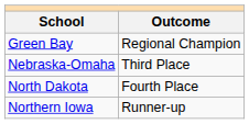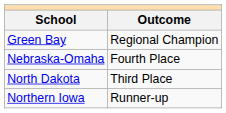Nebraska-Omaha | Outcome: Third Place -> Fourth Place
North Dakota | Outcome: Fourth Place -> Third Place
